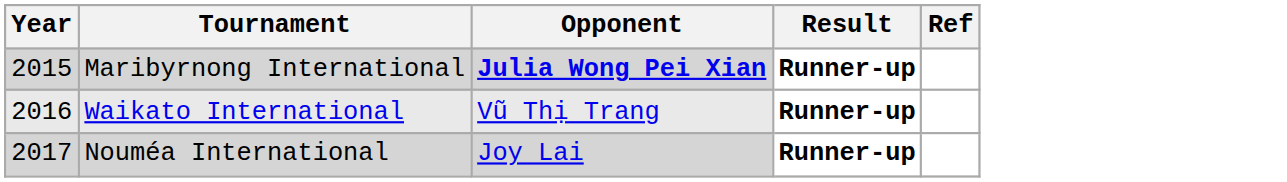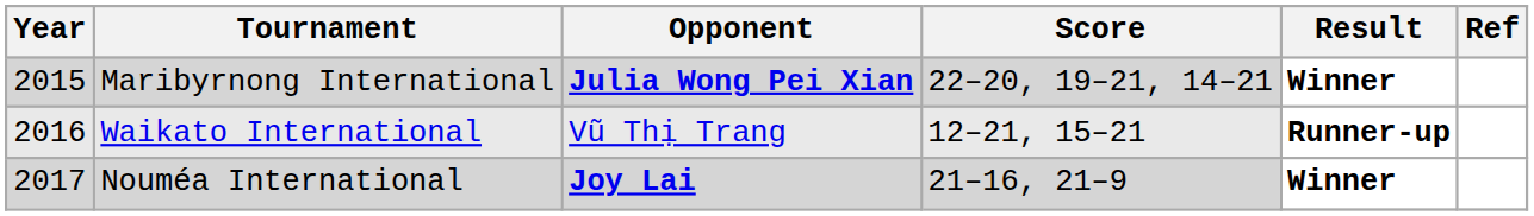+ column: Score | 22–20, 19–21, 14–21 | 12–21, 15–21 | 21–16, 21–9
Maribyrnong International | Result: Runner-up -> Winner
Nouméa International | Opponent: normal -> bold
Nouméa International | Result: Runner-up -> Winner
